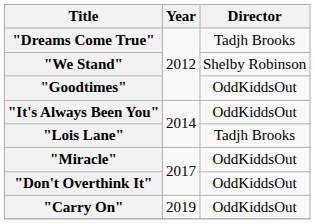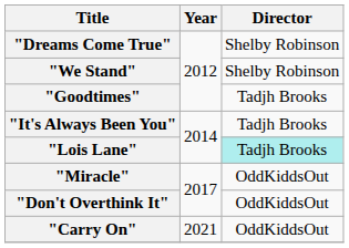"Dreams Come True" | Director: Tadjh Brooks -> Shelby Robinson
"Goodtimes" | Director: OddKiddsOut -> Tadjh Brooks
"It's Always Been You" | Director: OddKiddsOut -> Tadjh Brooks
"Lois Lane" | Director: no background -> paleturquoise background
"Carry On" | Year: 2019 -> 2021
